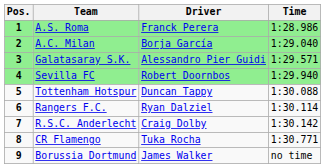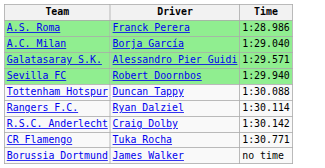- column: Pos. | 1 | 2 | 3 | 4 | 5 | 6 | 7 | 8 | 9
